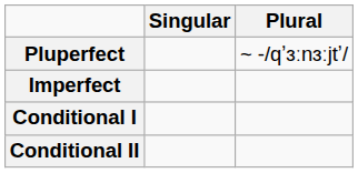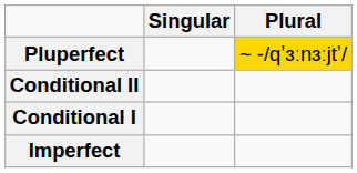Pluperfect | Plural: no background -> gold background
rows swapped: Imperfect <-> Conditional II
